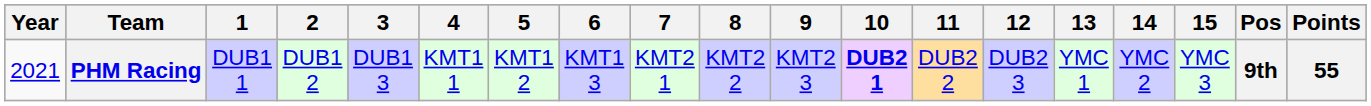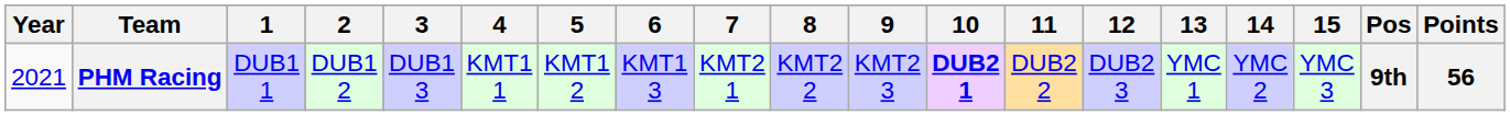PHM Racing | Points: 55 -> 56
